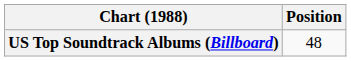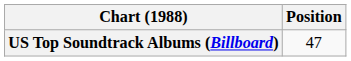US Top Soundtrack Albums (Billboard) | Position: 48 -> 47
